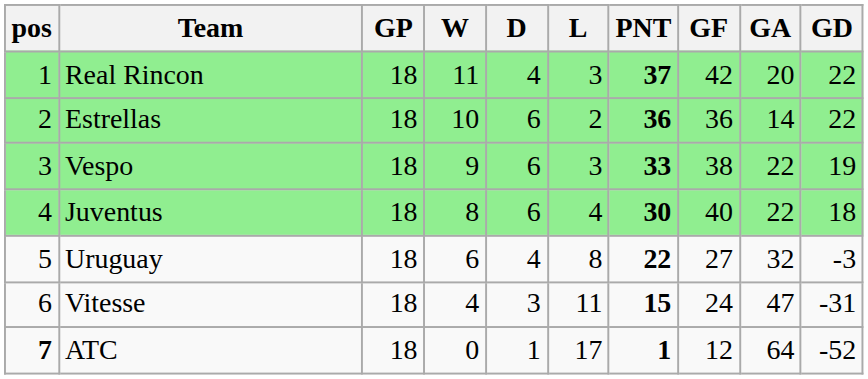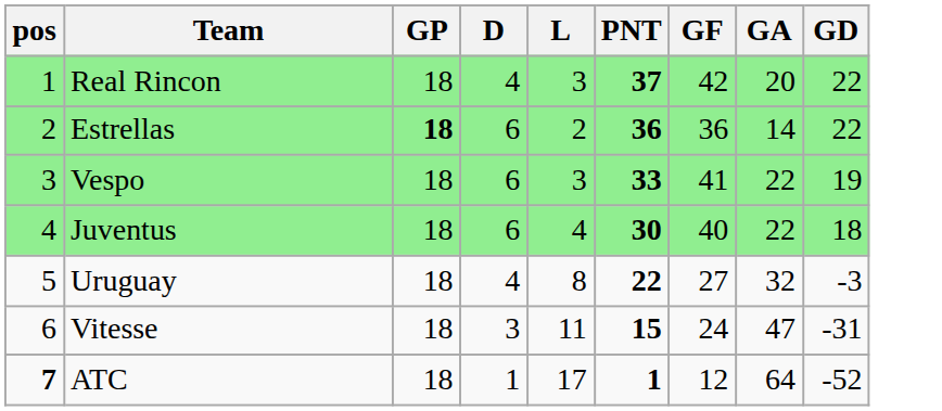- column: W | 11 | 10 | 9 | 8 | 6 | 4 | 0
Estrellas | GP: normal -> bold
Vespo | GF: 38 -> 41
